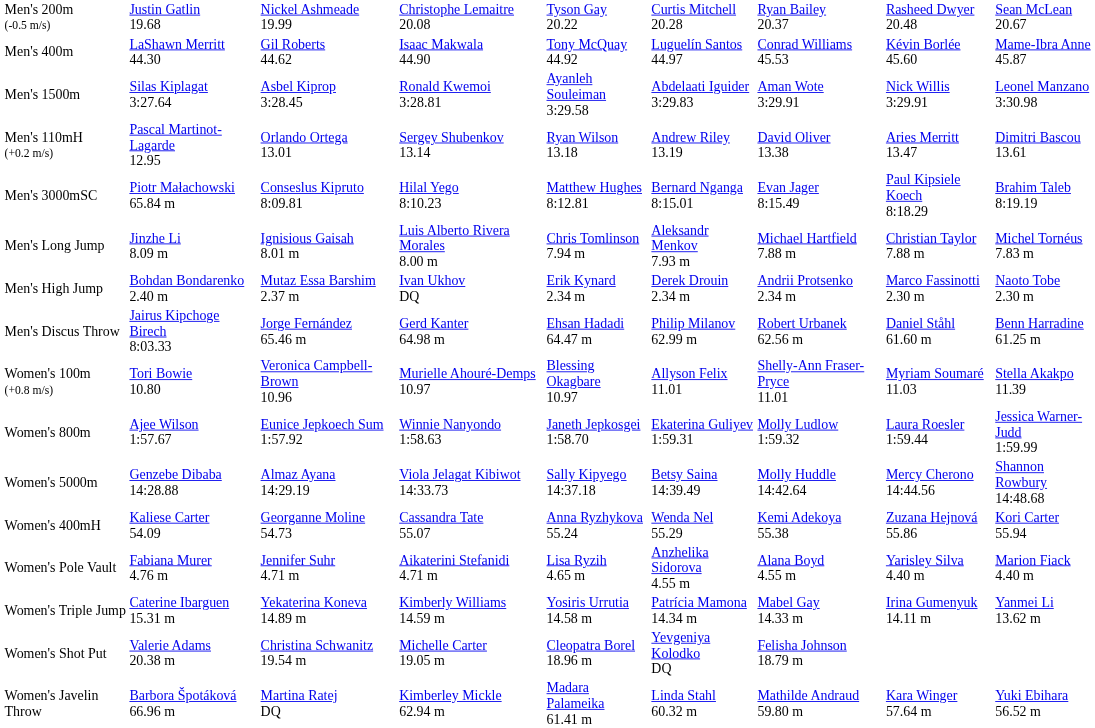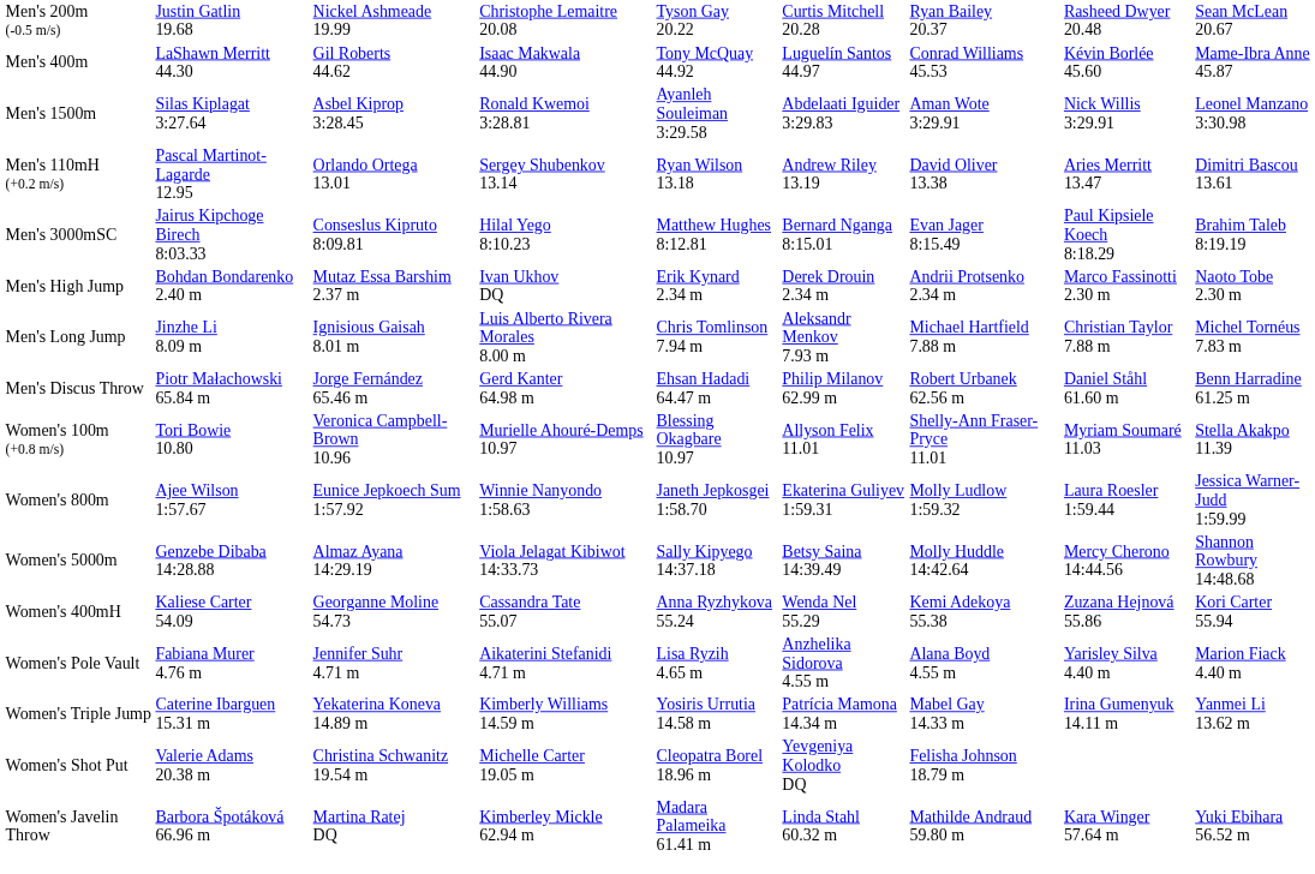Men's 3000mSC | column 2: Piotr Małachowski 65.84 m -> Jairus Kipchoge Birech 8:03.33
rows swapped: Men's High Jump <-> Men's Long Jump
Men's Discus Throw | column 2: Jairus Kipchoge Birech 8:03.33 -> Piotr Małachowski 65.84 m
